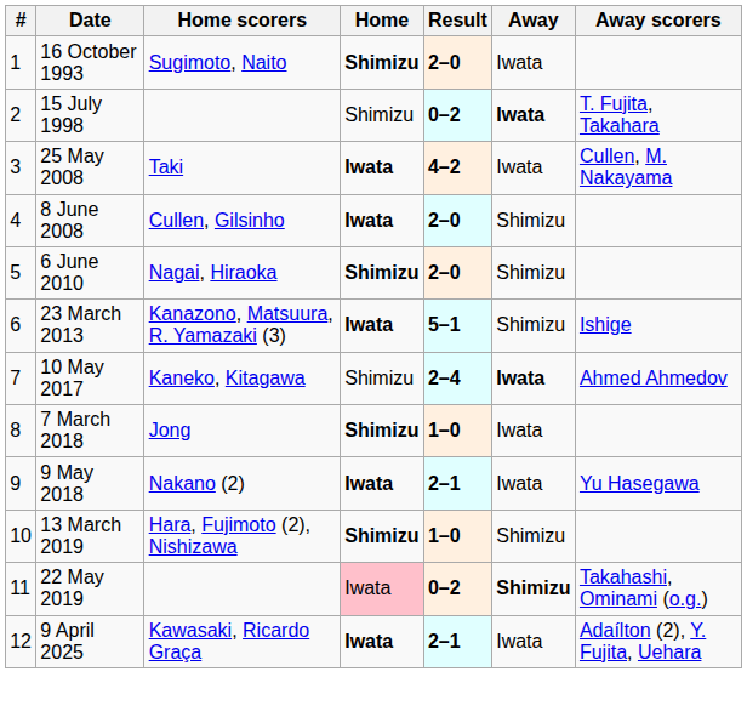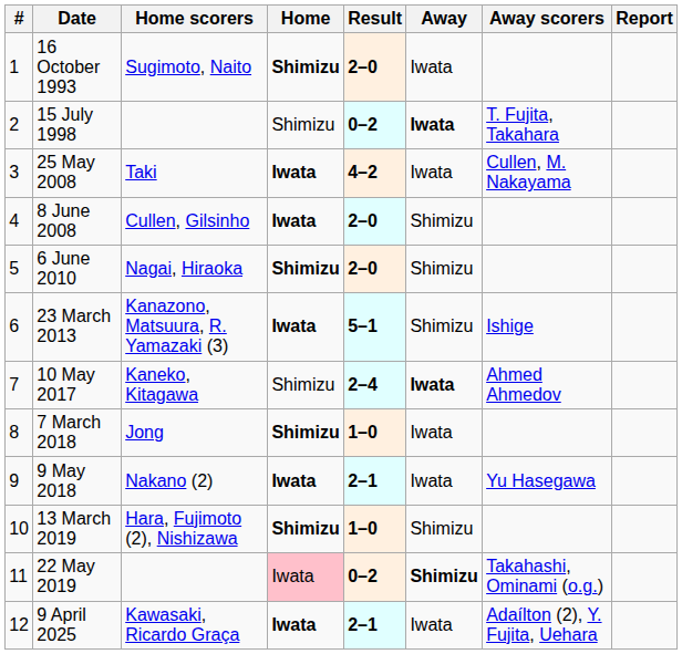+ column: Report
